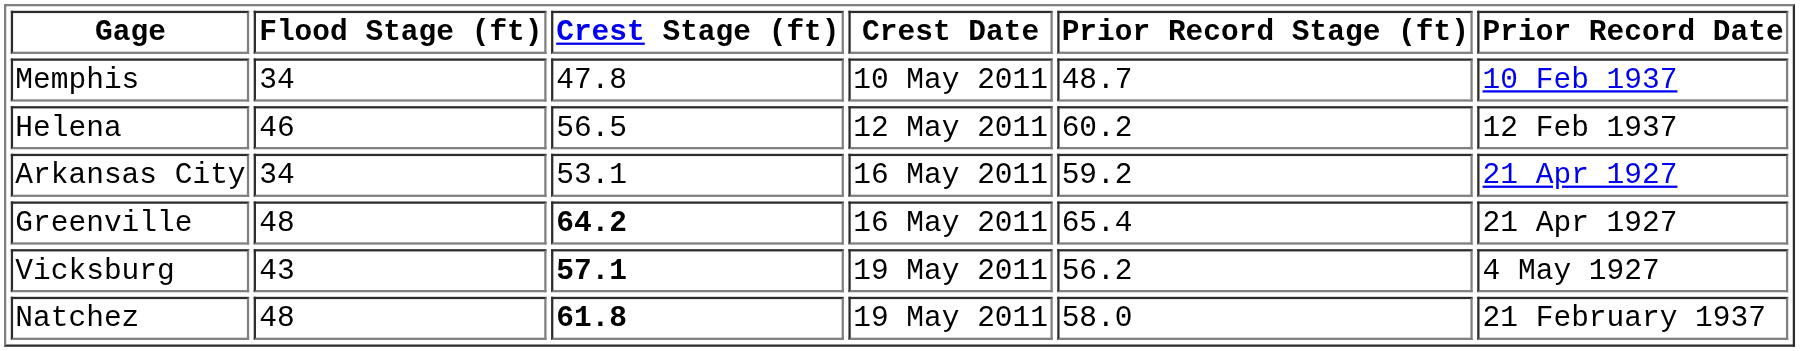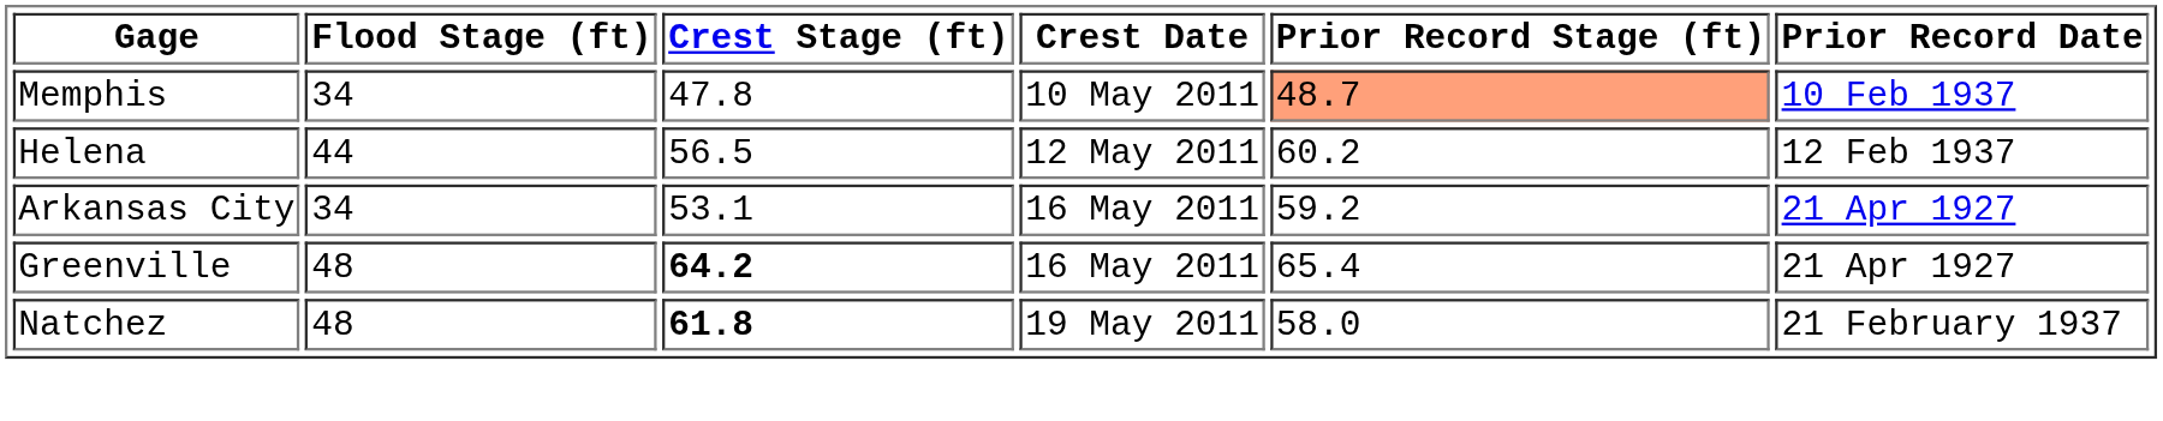Memphis | Prior Record Stage (ft): no background -> lightsalmon background
Helena | Flood Stage (ft): 46 -> 44
- row: Vicksburg | 43 | 57.1 | 19 May 2011 | 56.2 | 4 May 1927
